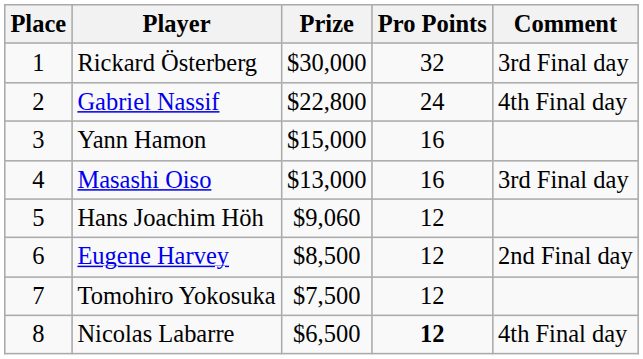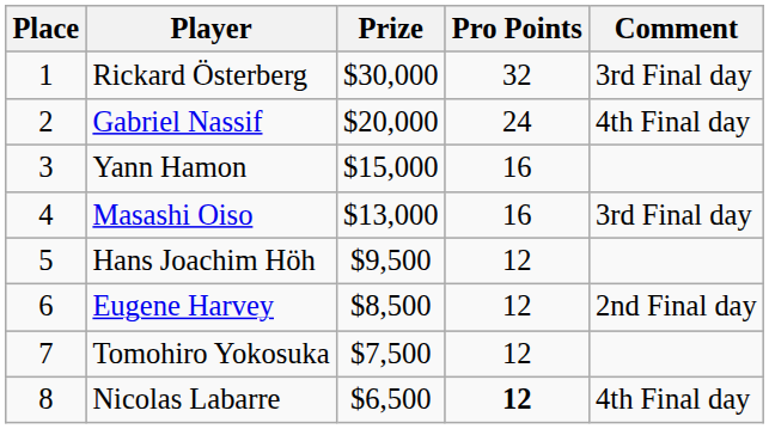Gabriel Nassif | Prize: $22,800 -> $20,000
Hans Joachim Höh | Prize: $9,060 -> $9,500
